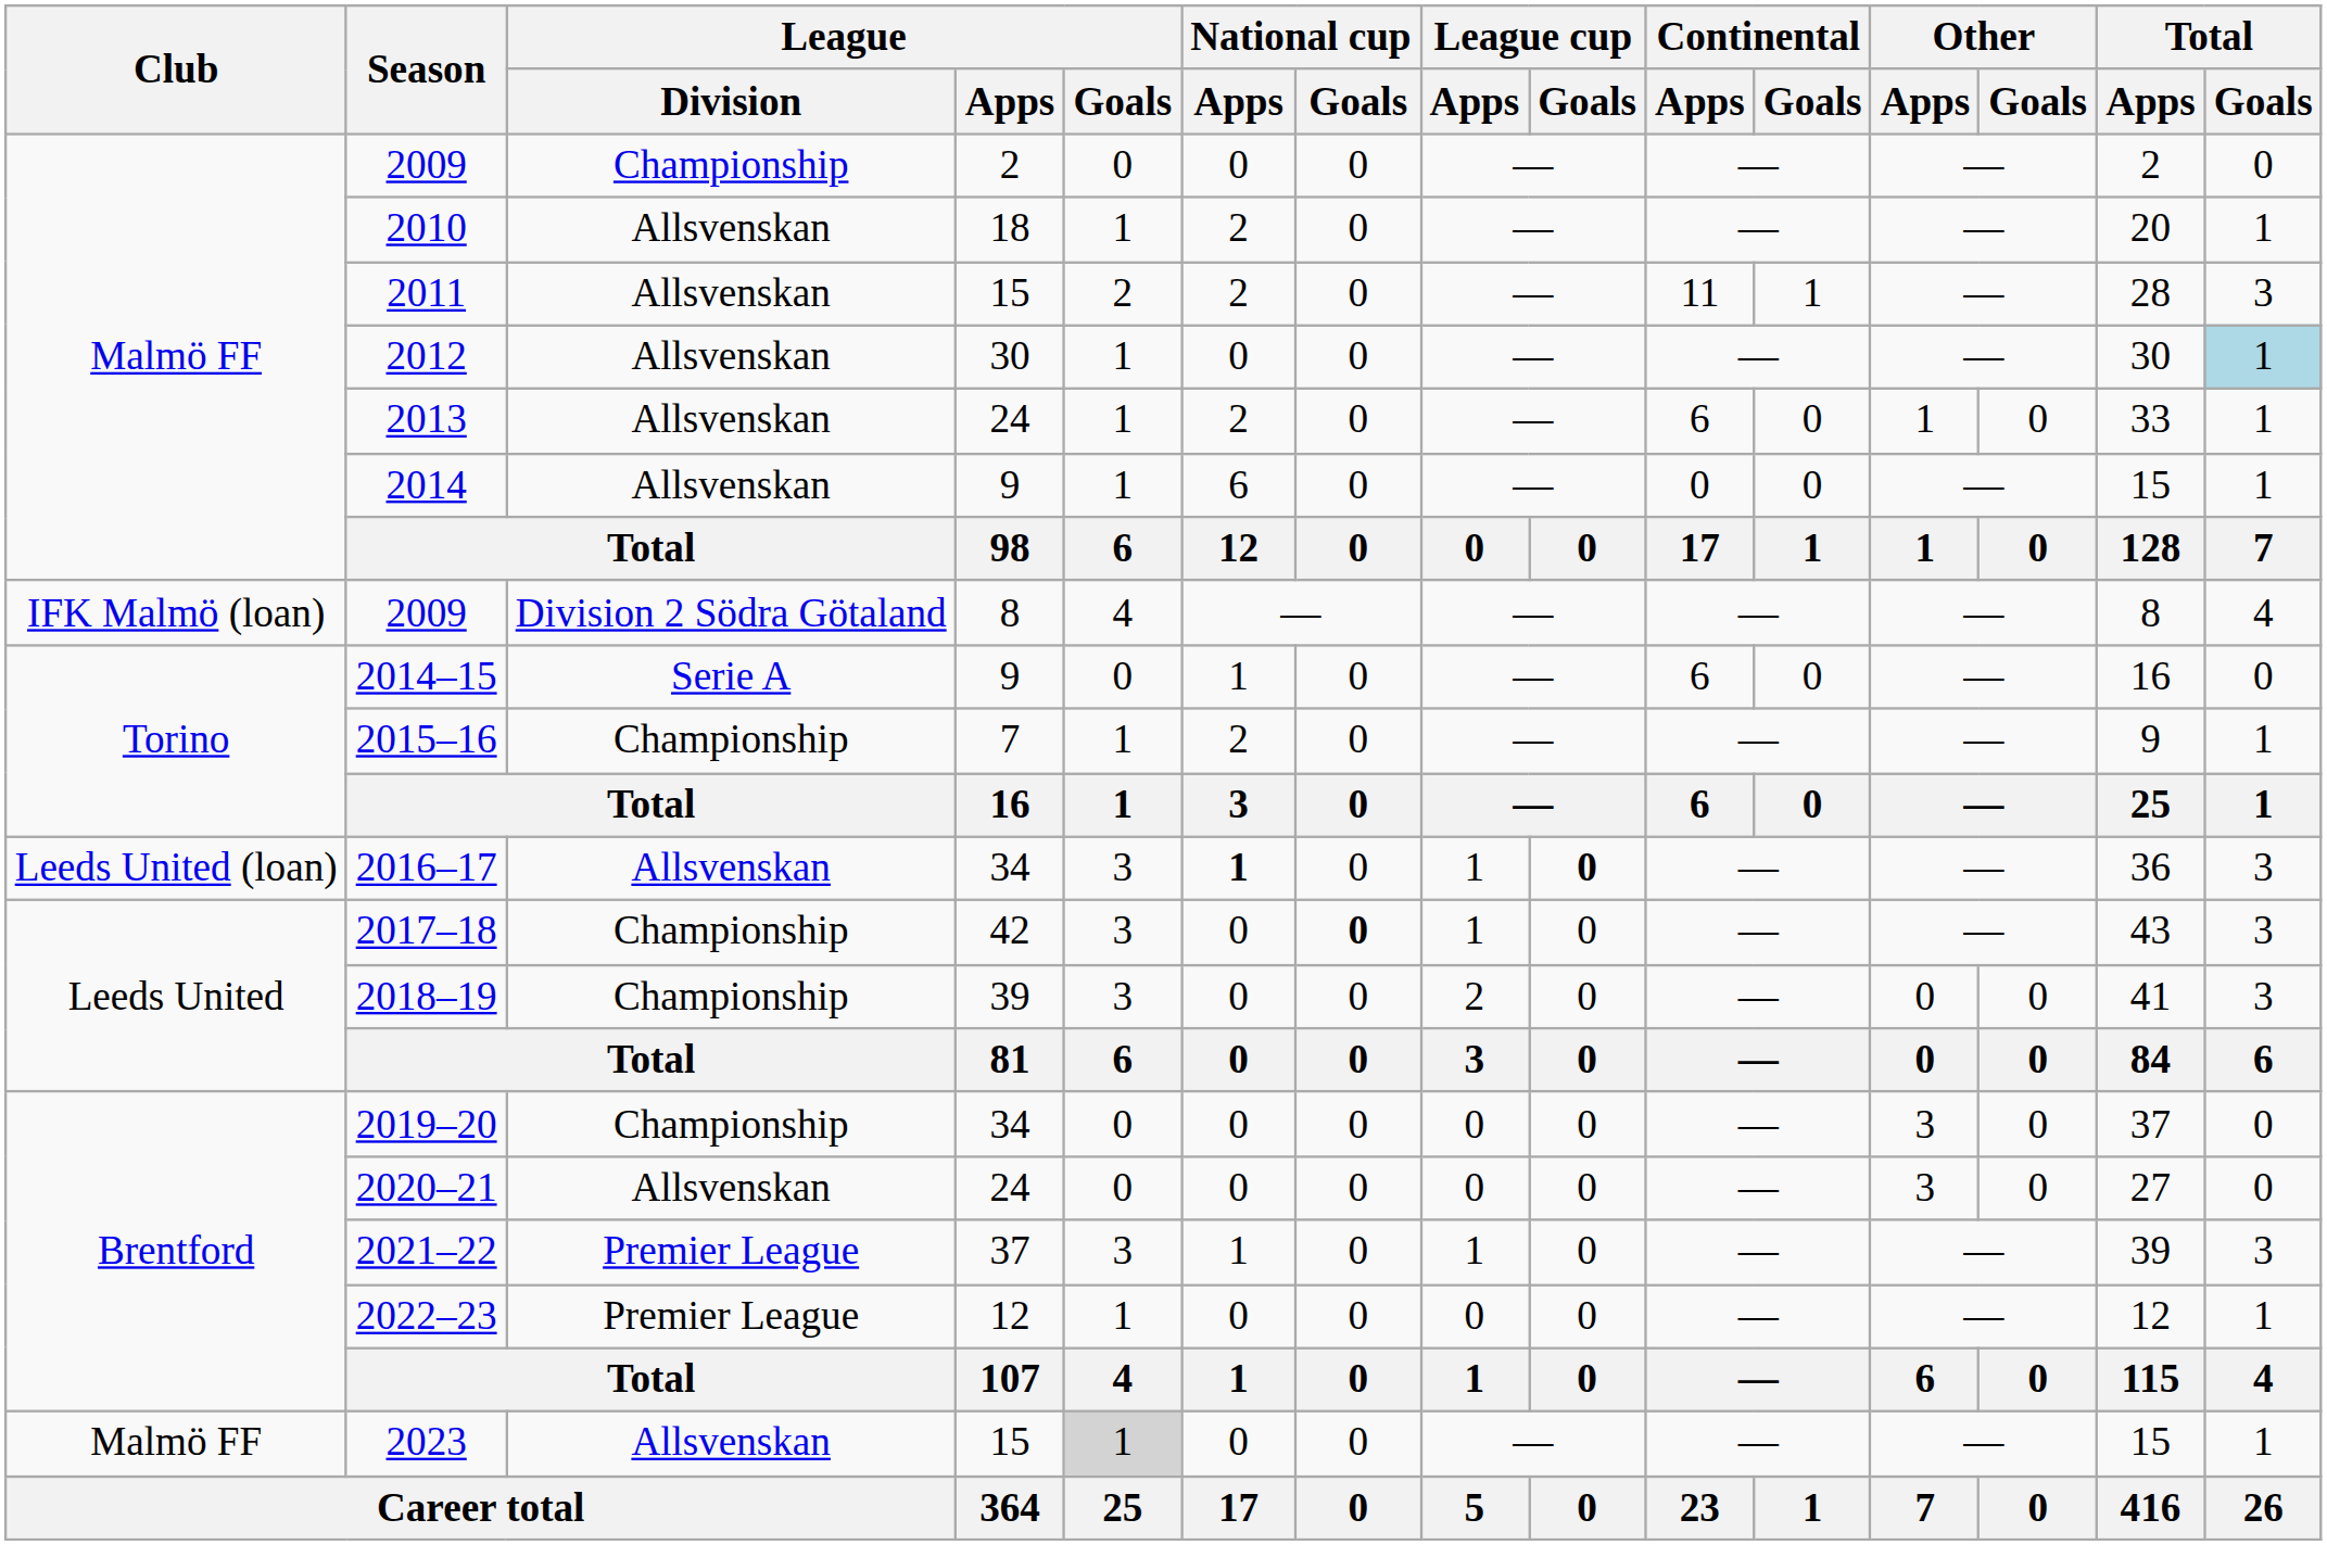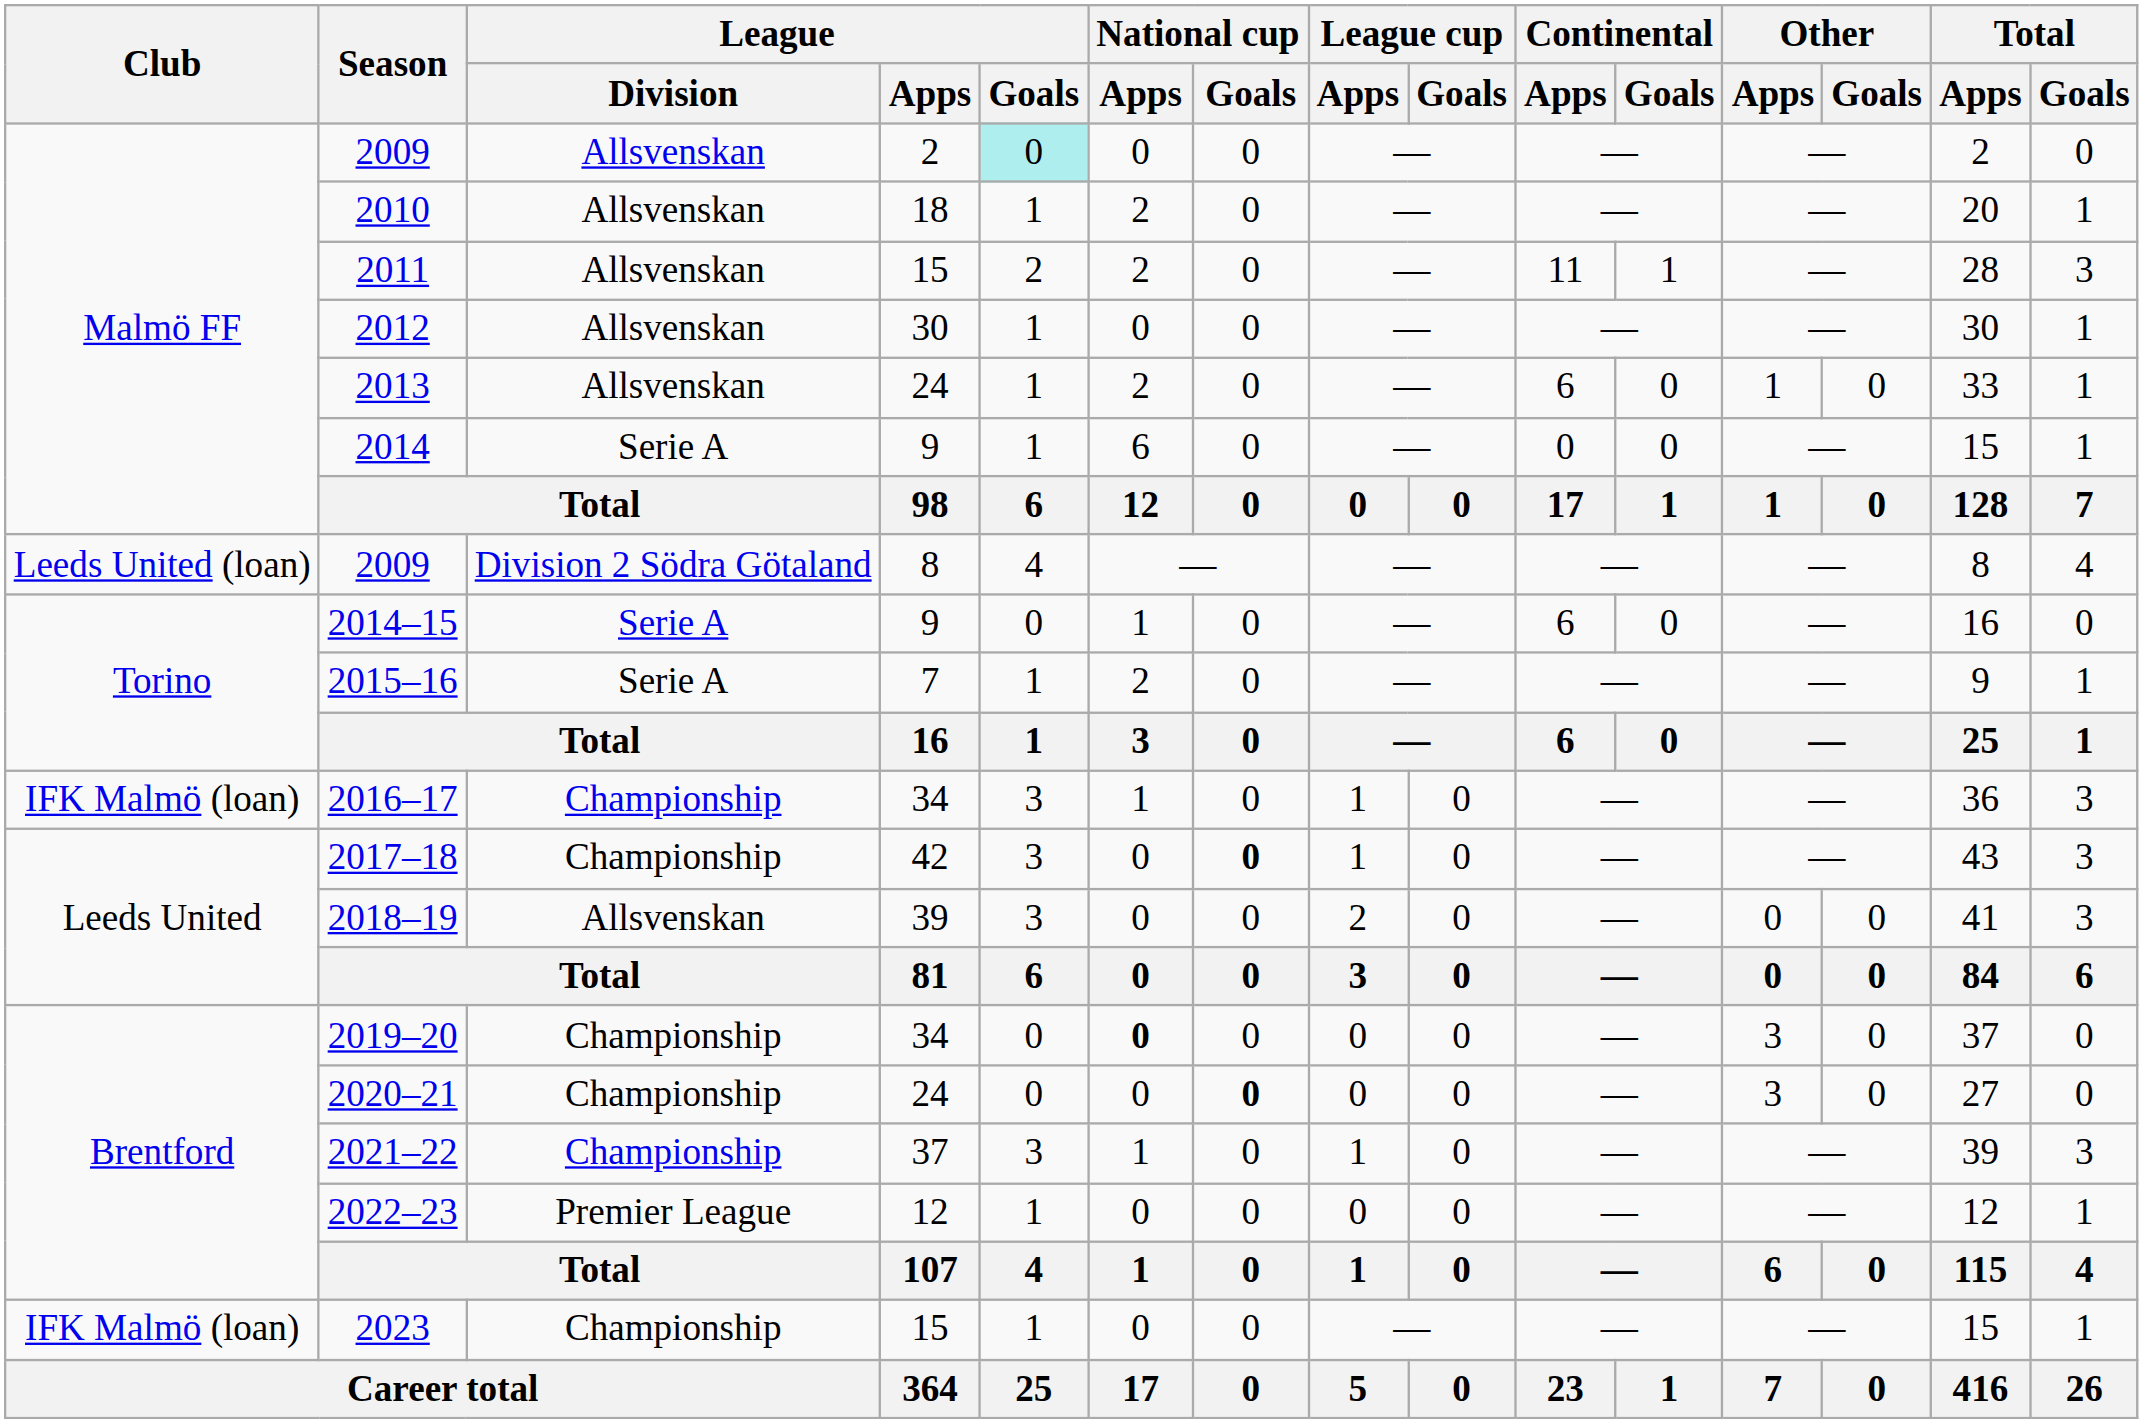2009 / 2 | League / Division: Championship -> Allsvenskan
2009 / 2 | League / Goals: no background -> paleturquoise background
2012 | Total / Goals: lightblue background -> no background
2014 | League / Division: Allsvenskan -> Serie A
2009 / 8 | Club: IFK Malmö (loan) -> Leeds United (loan)
2015–16 | League / Division: Championship -> Serie A
2016–17 | Club: Leeds United (loan) -> IFK Malmö (loan)
2016–17 | League / Division: Allsvenskan -> Championship
2016–17 | National cup / Apps: bold -> normal
2016–17 | League cup / Goals: bold -> normal
2018–19 | League / Division: Championship -> Allsvenskan
2019–20 | National cup / Apps: normal -> bold
2020–21 | League / Division: Allsvenskan -> Championship
2020–21 | National cup / Goals: normal -> bold
2021–22 | League / Division: Premier League -> Championship
2023 | Club: Malmö FF -> IFK Malmö (loan)
2023 | League / Division: Allsvenskan -> Championship
2023 | League / Goals: lightgrey background -> no background
